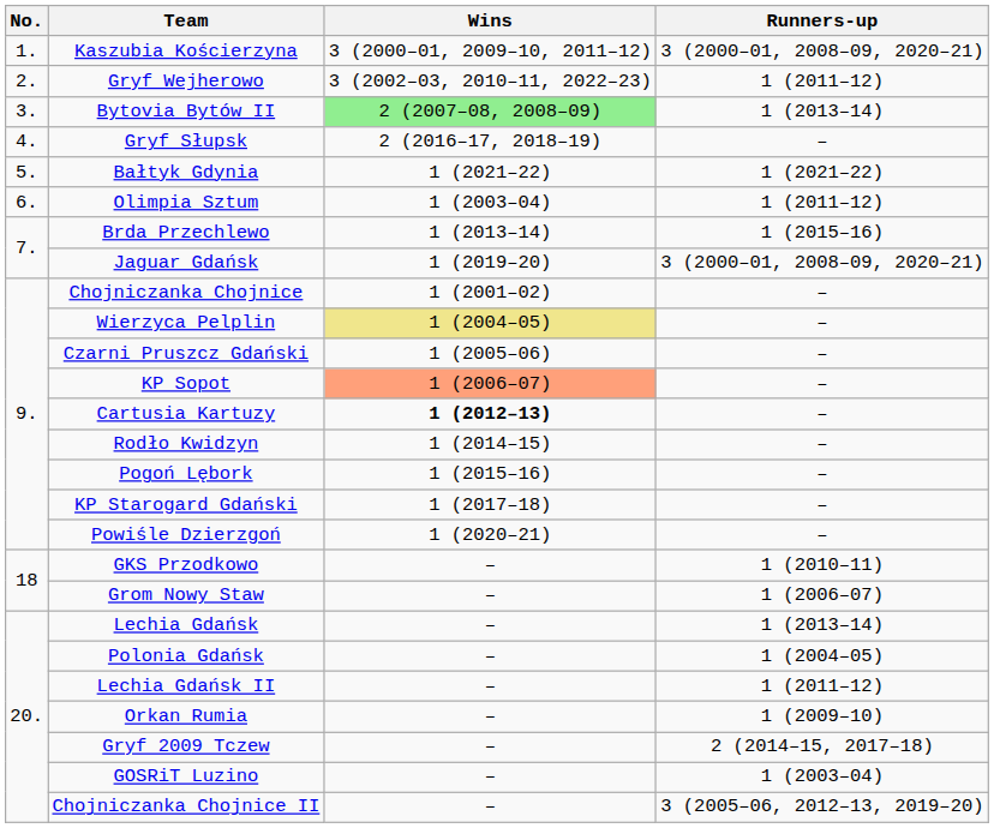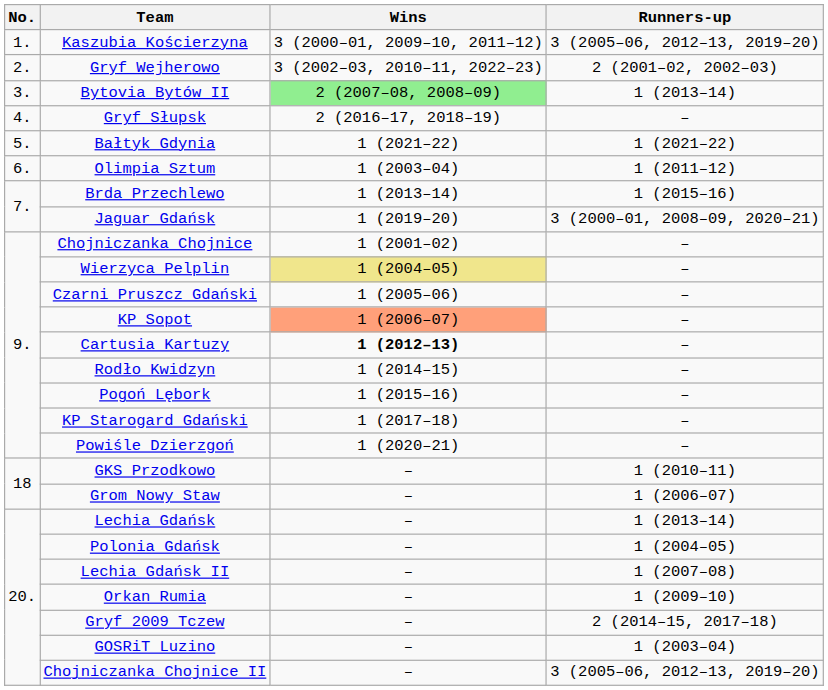Kaszubia Kościerzyna | Runners-up: 3 (2000–01, 2008–09, 2020–21) -> 3 (2005–06, 2012–13, 2019–20)
Gryf Wejherowo | Runners-up: 1 (2011–12) -> 2 (2001–02, 2002–03)
Lechia Gdańsk II | Runners-up: 1 (2011–12) -> 1 (2007–08)
